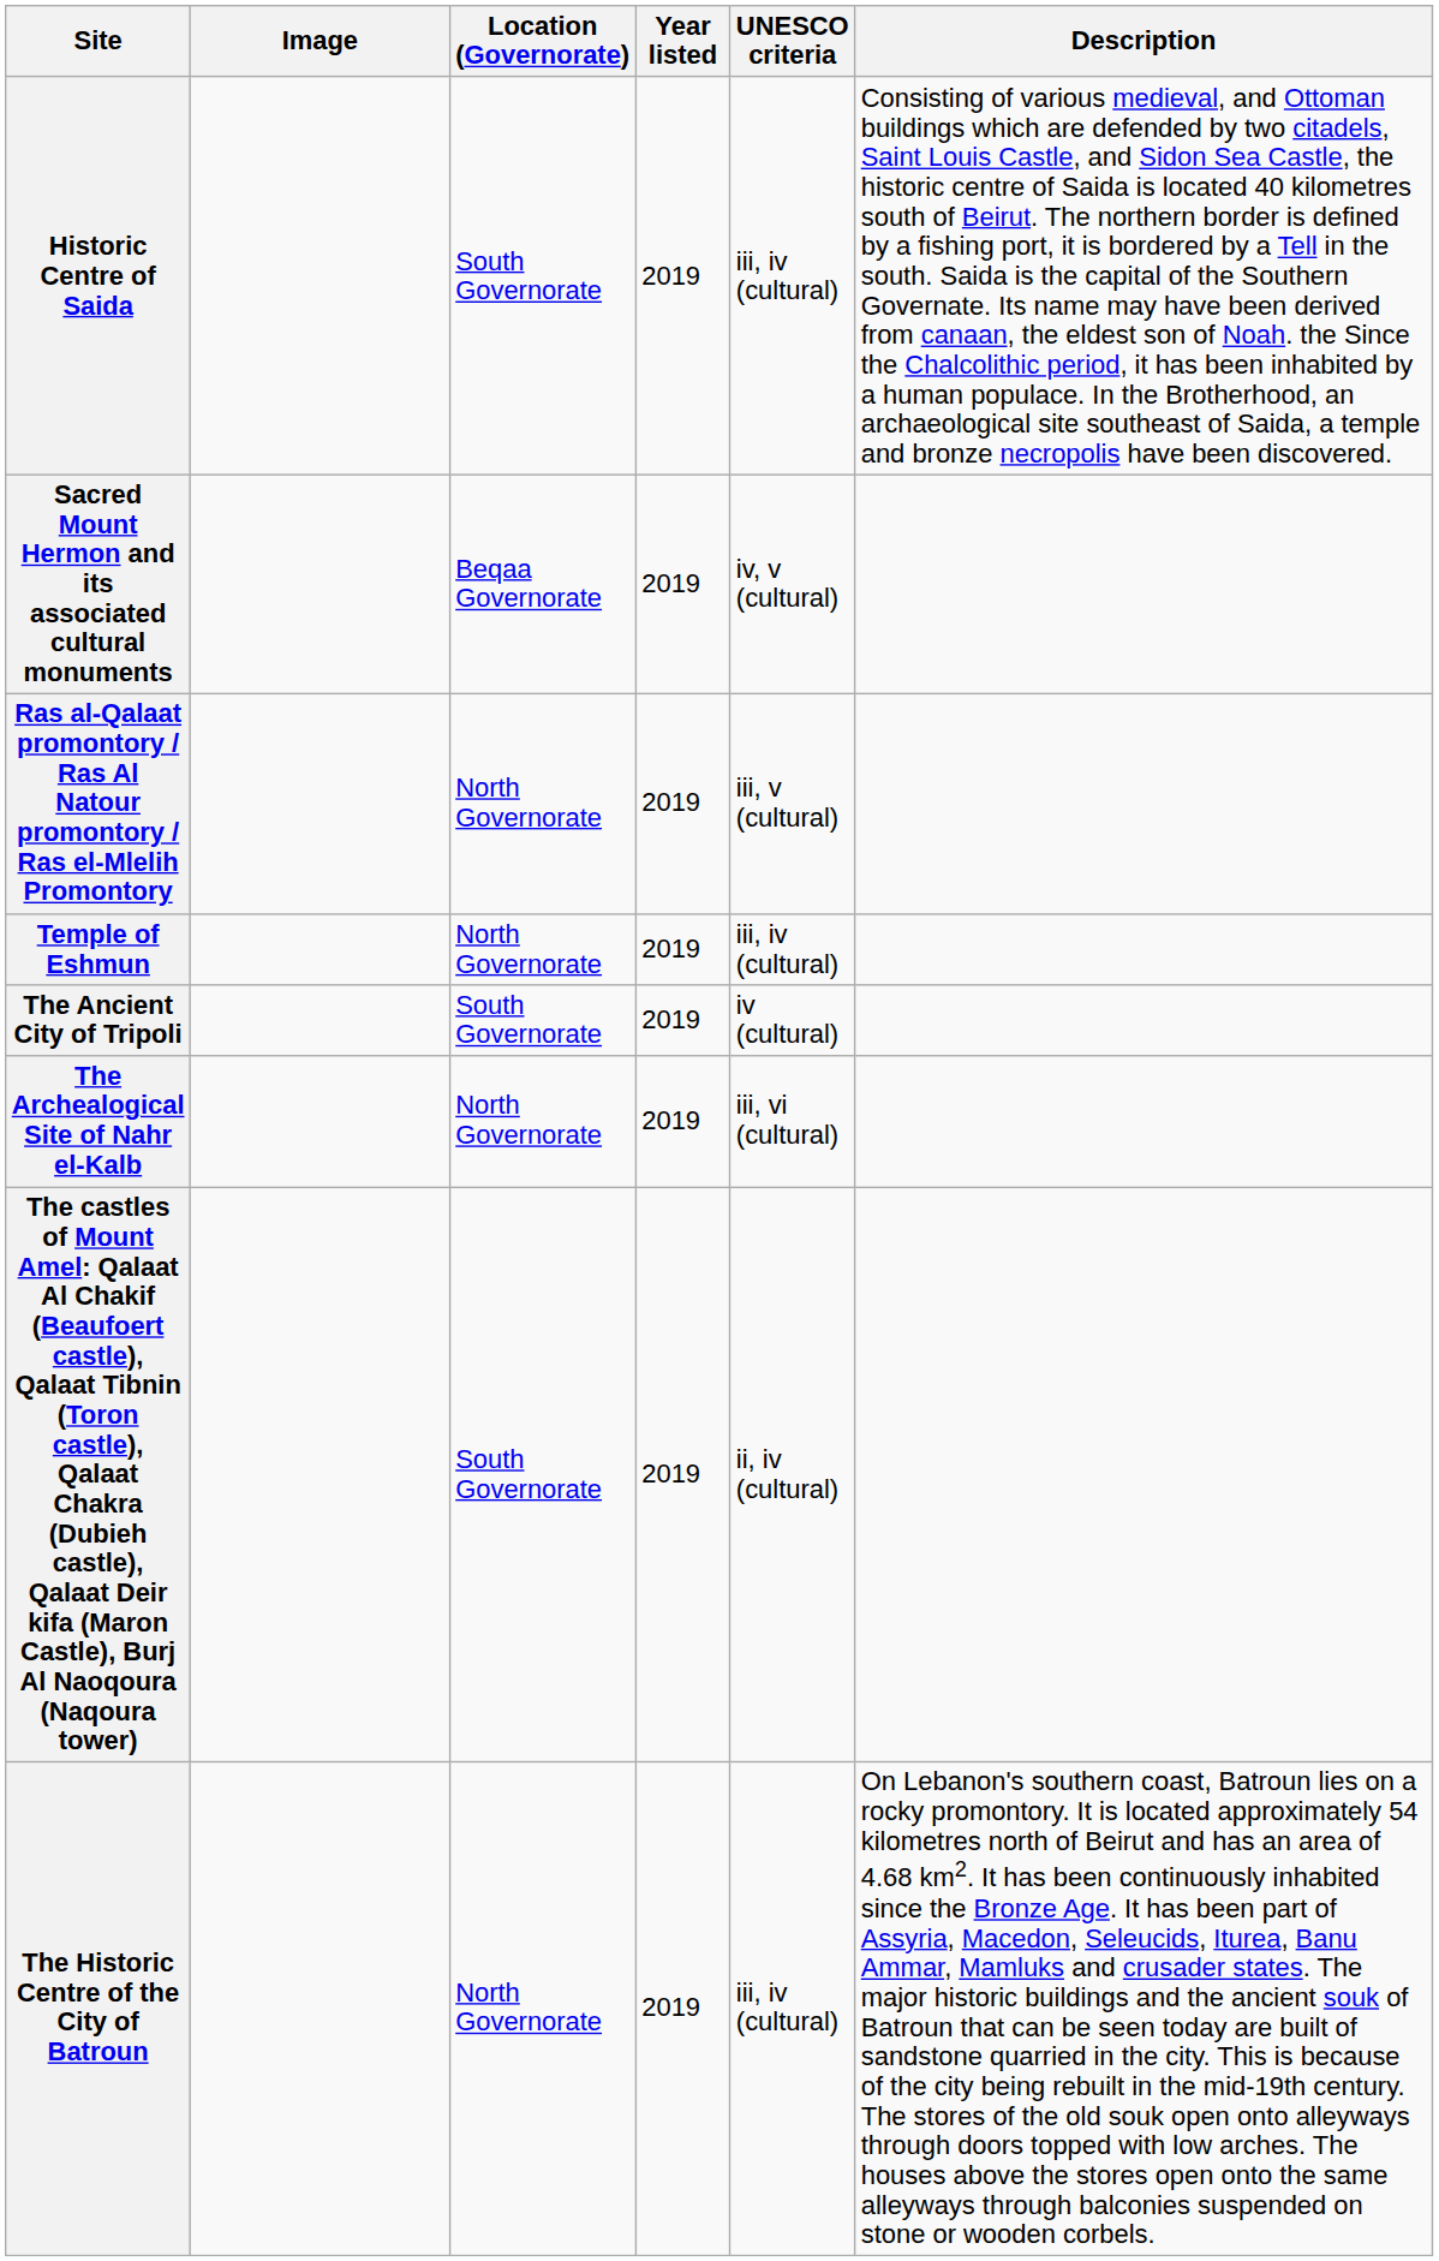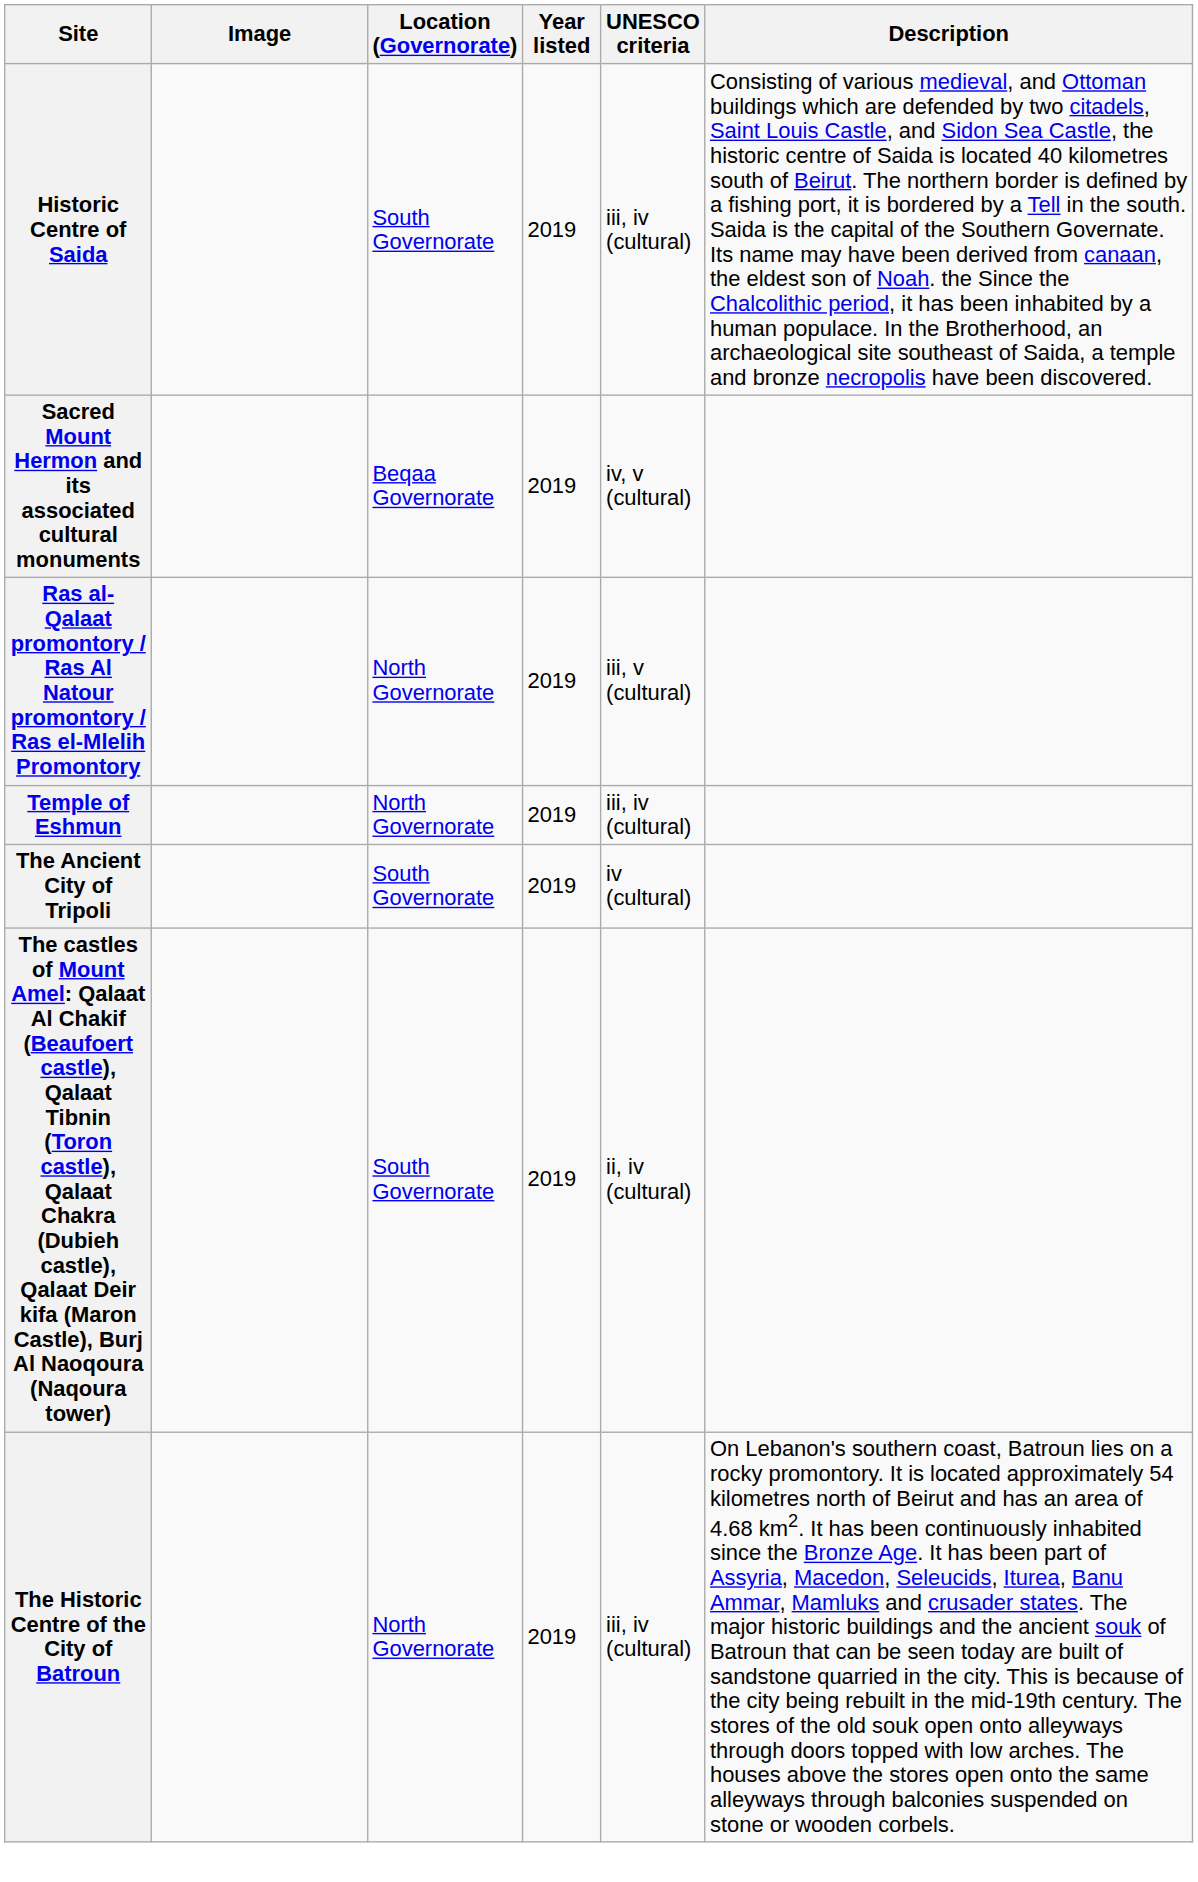- row: The Archealogical Site of Nahr el-Kalb | North Governorate | 2019 | iii, vi (cultural)
